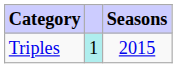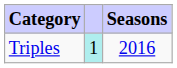Triples | Seasons: 2015 -> 2016
